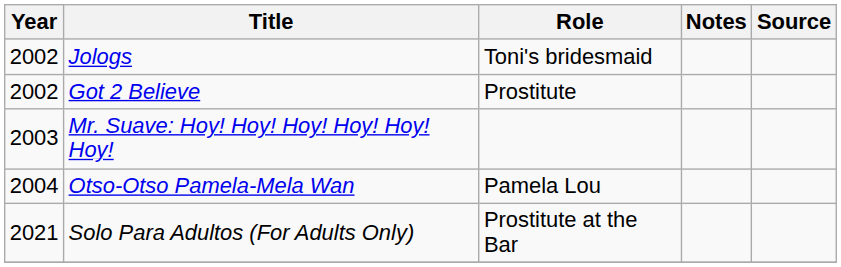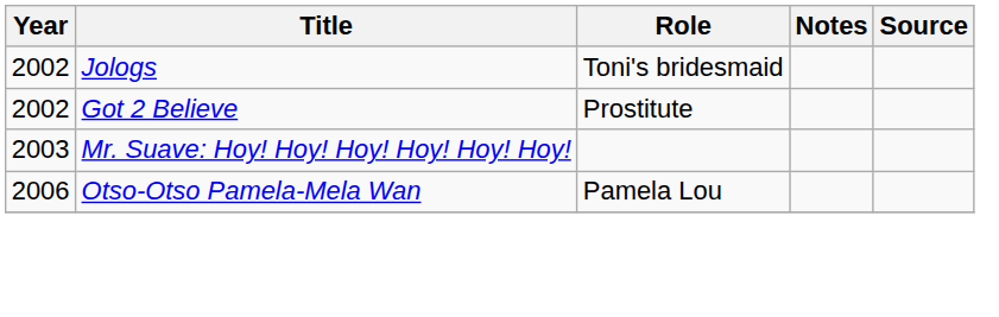Otso-Otso Pamela-Mela Wan | Year: 2004 -> 2006
- row: 2021 | Solo Para Adultos (For Adults Only) | Prostitute at the Bar
